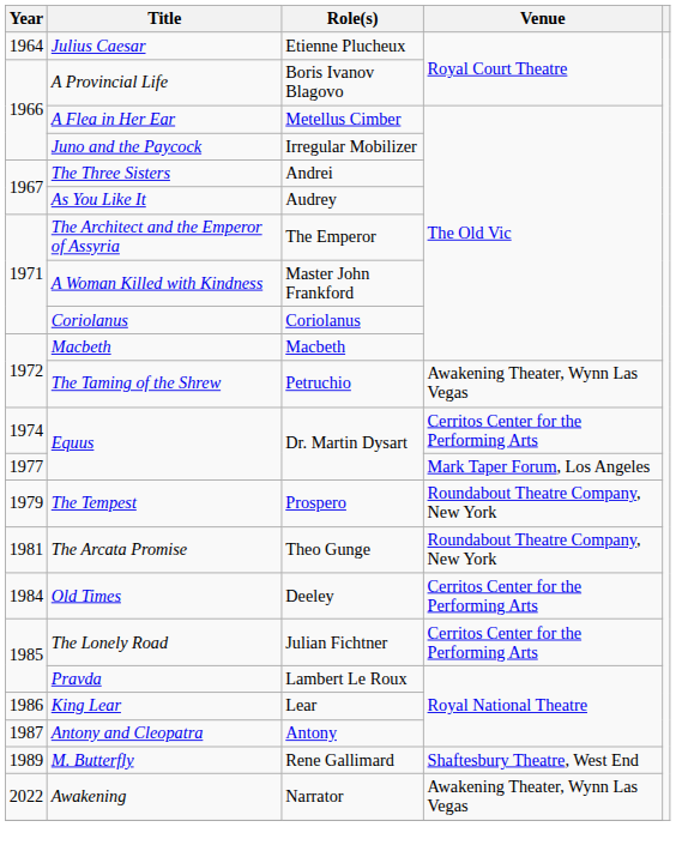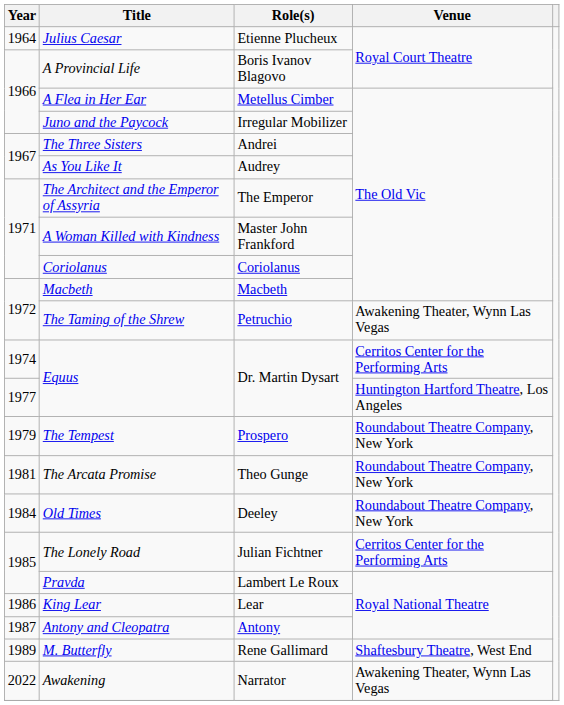1977 / Equus | Venue: Mark Taper Forum, Los Angeles -> Huntington Hartford Theatre, Los Angeles
Old Times | Venue: Cerritos Center for the Performing Arts -> Roundabout Theatre Company, New York
